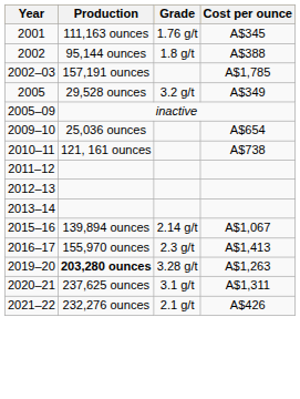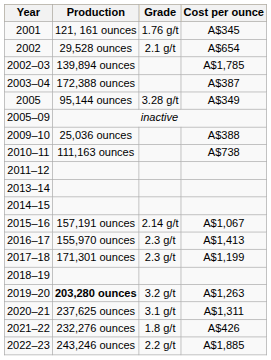2001 | Production: 111,163 ounces -> 121, 161 ounces
2002 | Production: 95,144 ounces -> 29,528 ounces
2002 | Grade: 1.8 g/t -> 2.1 g/t
2002 | Cost per ounce: A$388 -> A$654
2002–03 | Production: 157,191 ounces -> 139,894 ounces
+ row: 2003–04 | 172,388 ounces | A$387
2005 | Production: 29,528 ounces -> 95,144 ounces
2005 | Grade: 3.2 g/t -> 3.28 g/t
2009–10 | Cost per ounce: A$654 -> A$388
2010–11 | Production: 121, 161 ounces -> 111,163 ounces
- row: 2012–13
+ row: 2014–15
2015–16 | Production: 139,894 ounces -> 157,191 ounces
+ row: 2017–18 | 171,301 ounces | 2.3 g/t | A$1,199
+ row: 2018–19
2019–20 | Grade: 3.28 g/t -> 3.2 g/t
2021–22 | Grade: 2.1 g/t -> 1.8 g/t
+ row: 2022–23 | 243,246 ounces | 2.2 g/t | A$1,885
